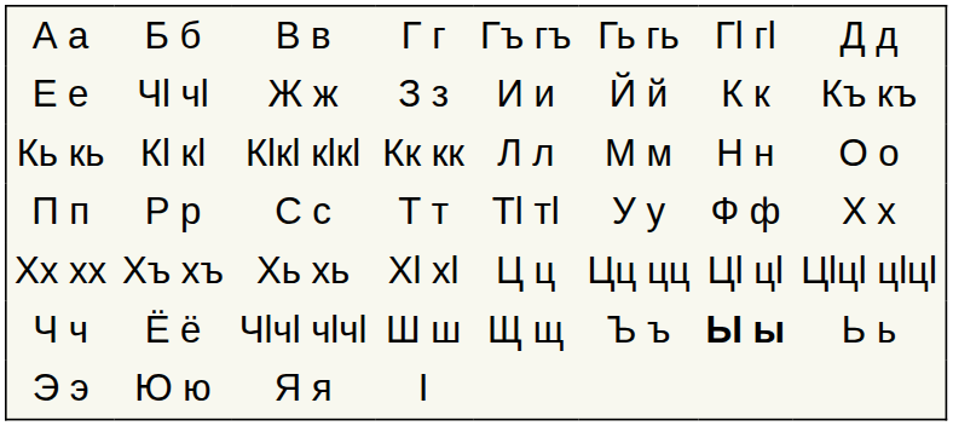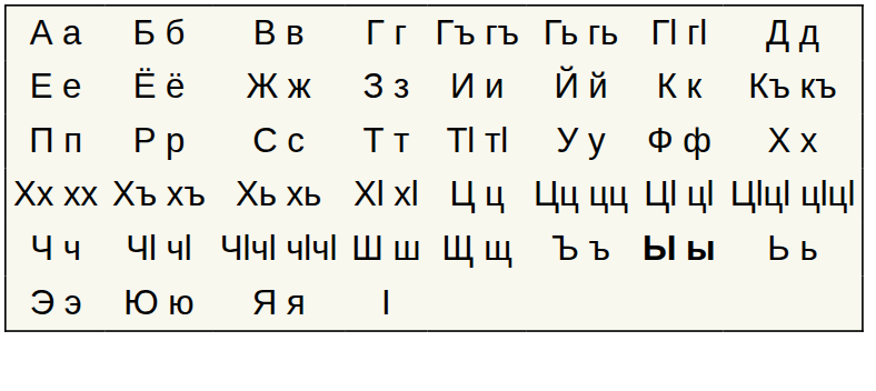Е е | column 2: Чӏ чӏ -> Ё ё
- row: Кь кь | Кӏ кӏ | Кӏкӏ кӏкӏ | Кк кк | Л л | М м | Н н | О о
Ч ч | column 2: Ё ё -> Чӏ чӏ
